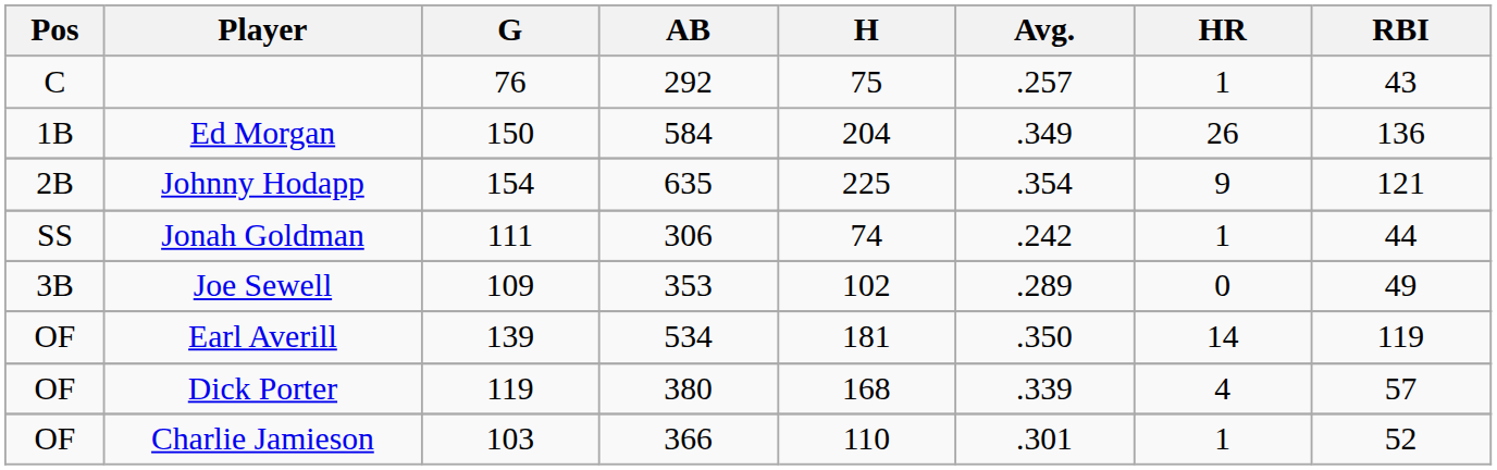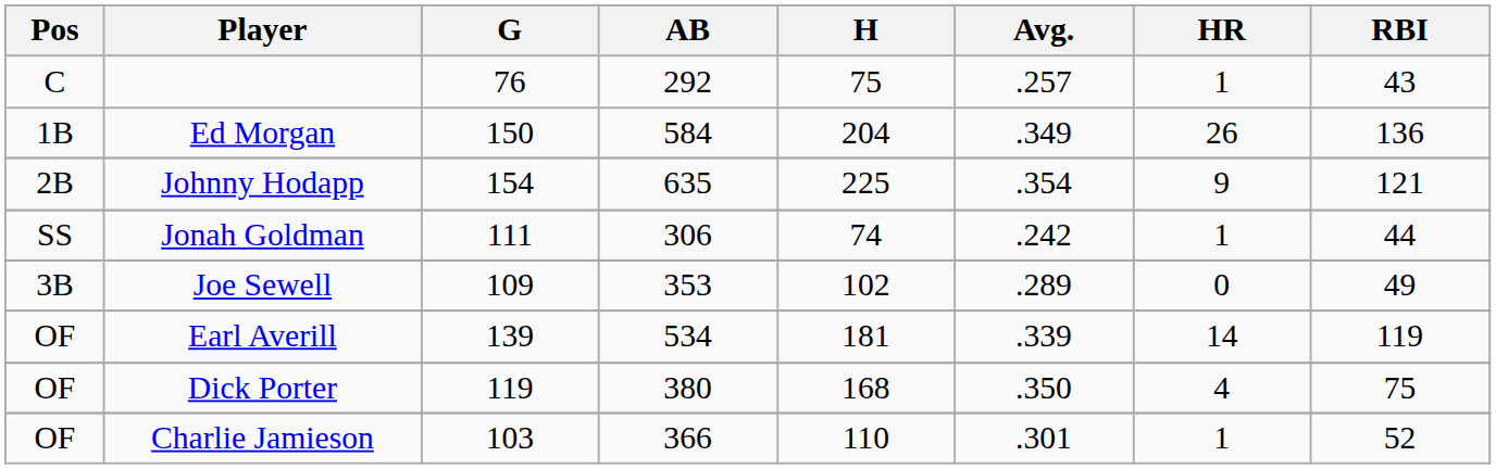Earl Averill | Avg.: .350 -> .339
Dick Porter | Avg.: .339 -> .350
Dick Porter | RBI: 57 -> 75
